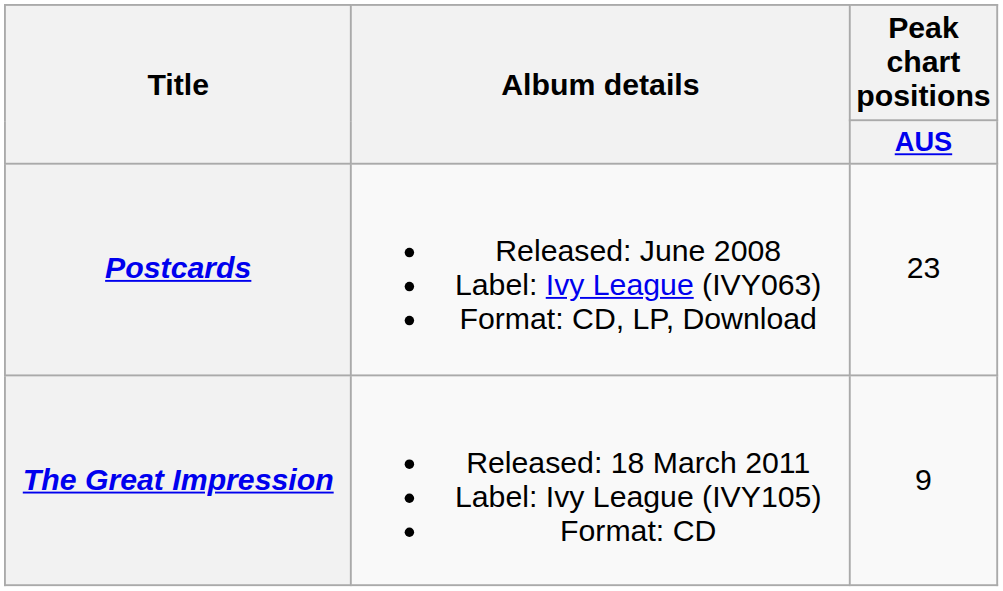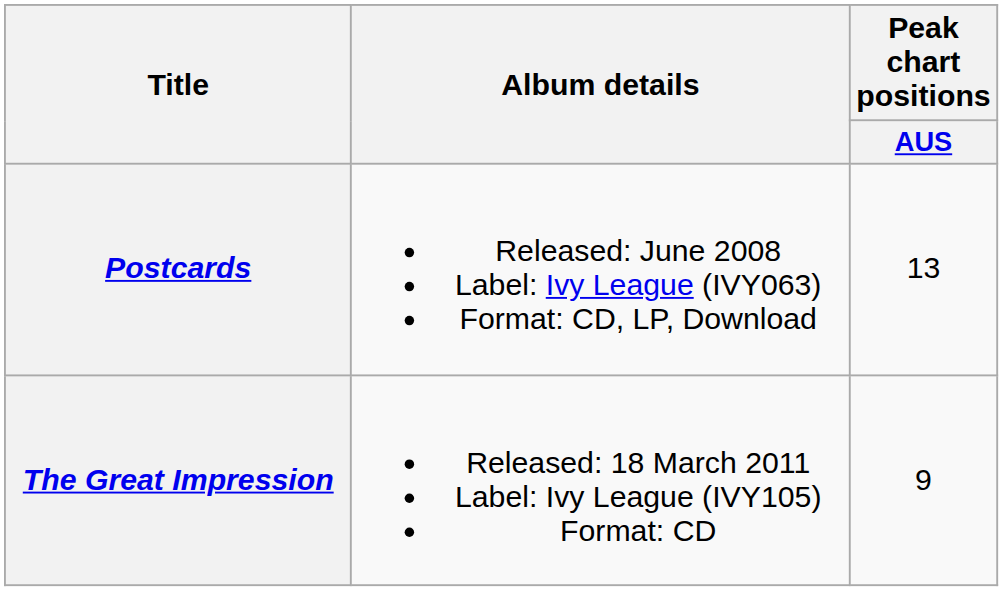Postcards | Peak chart positions / AUS: 23 -> 13
